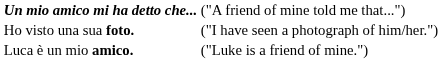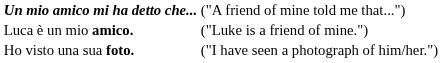rows swapped: Ho visto una sua foto. <-> Luca è un mio amico.
